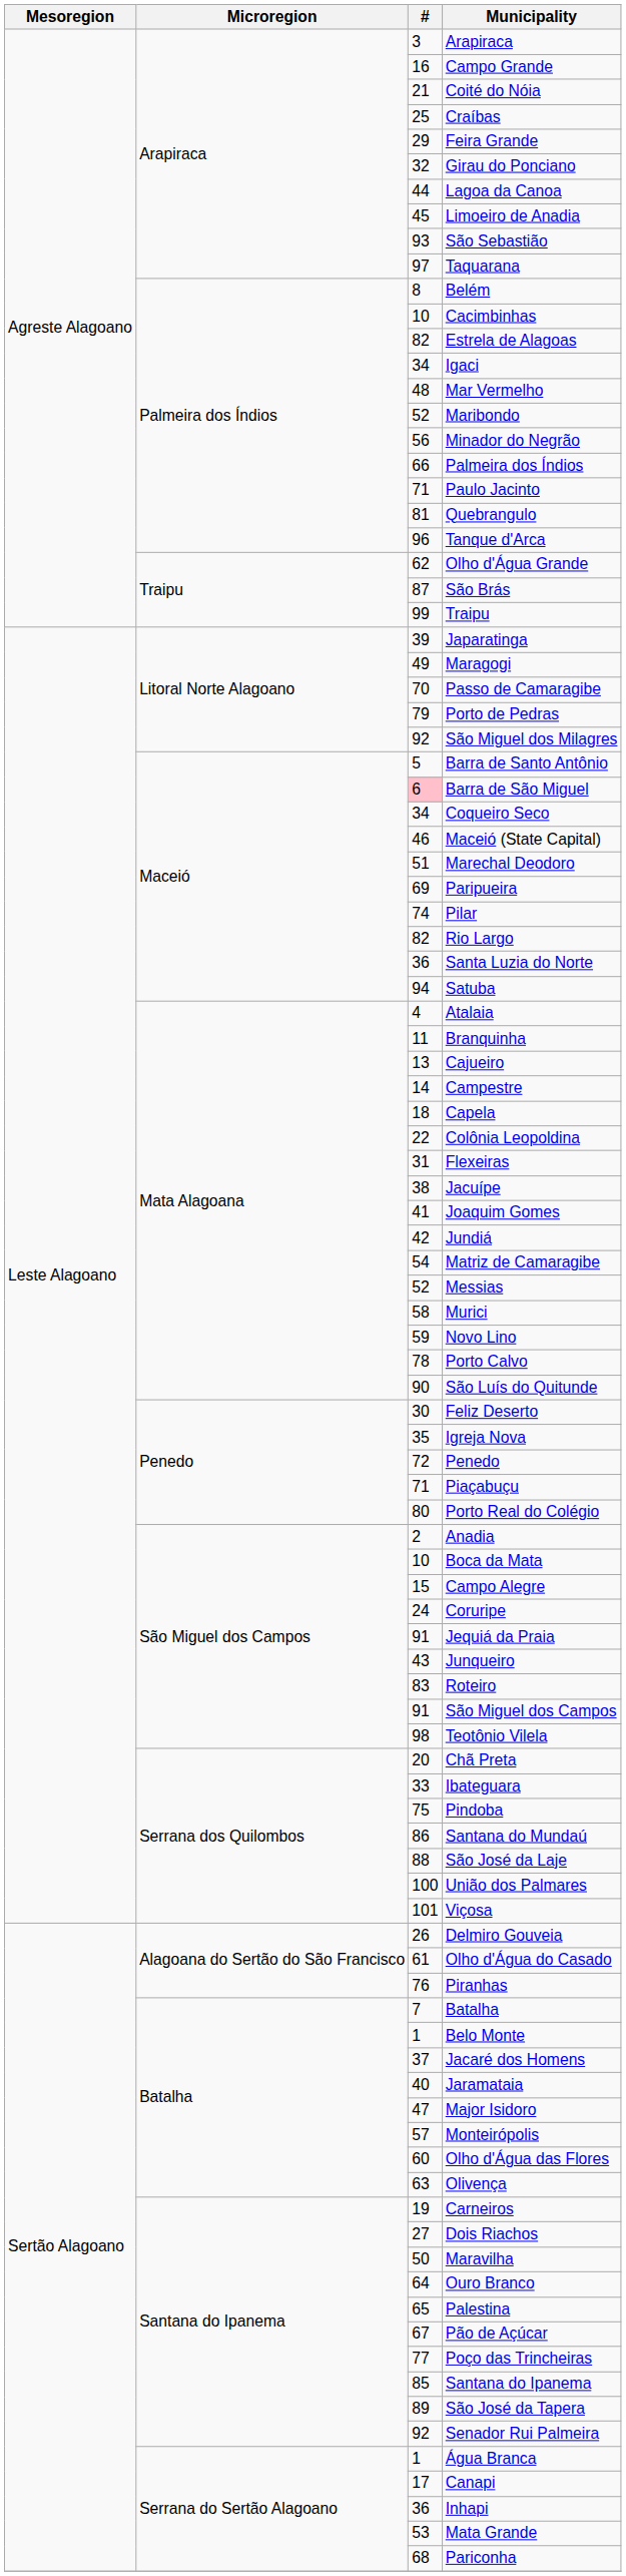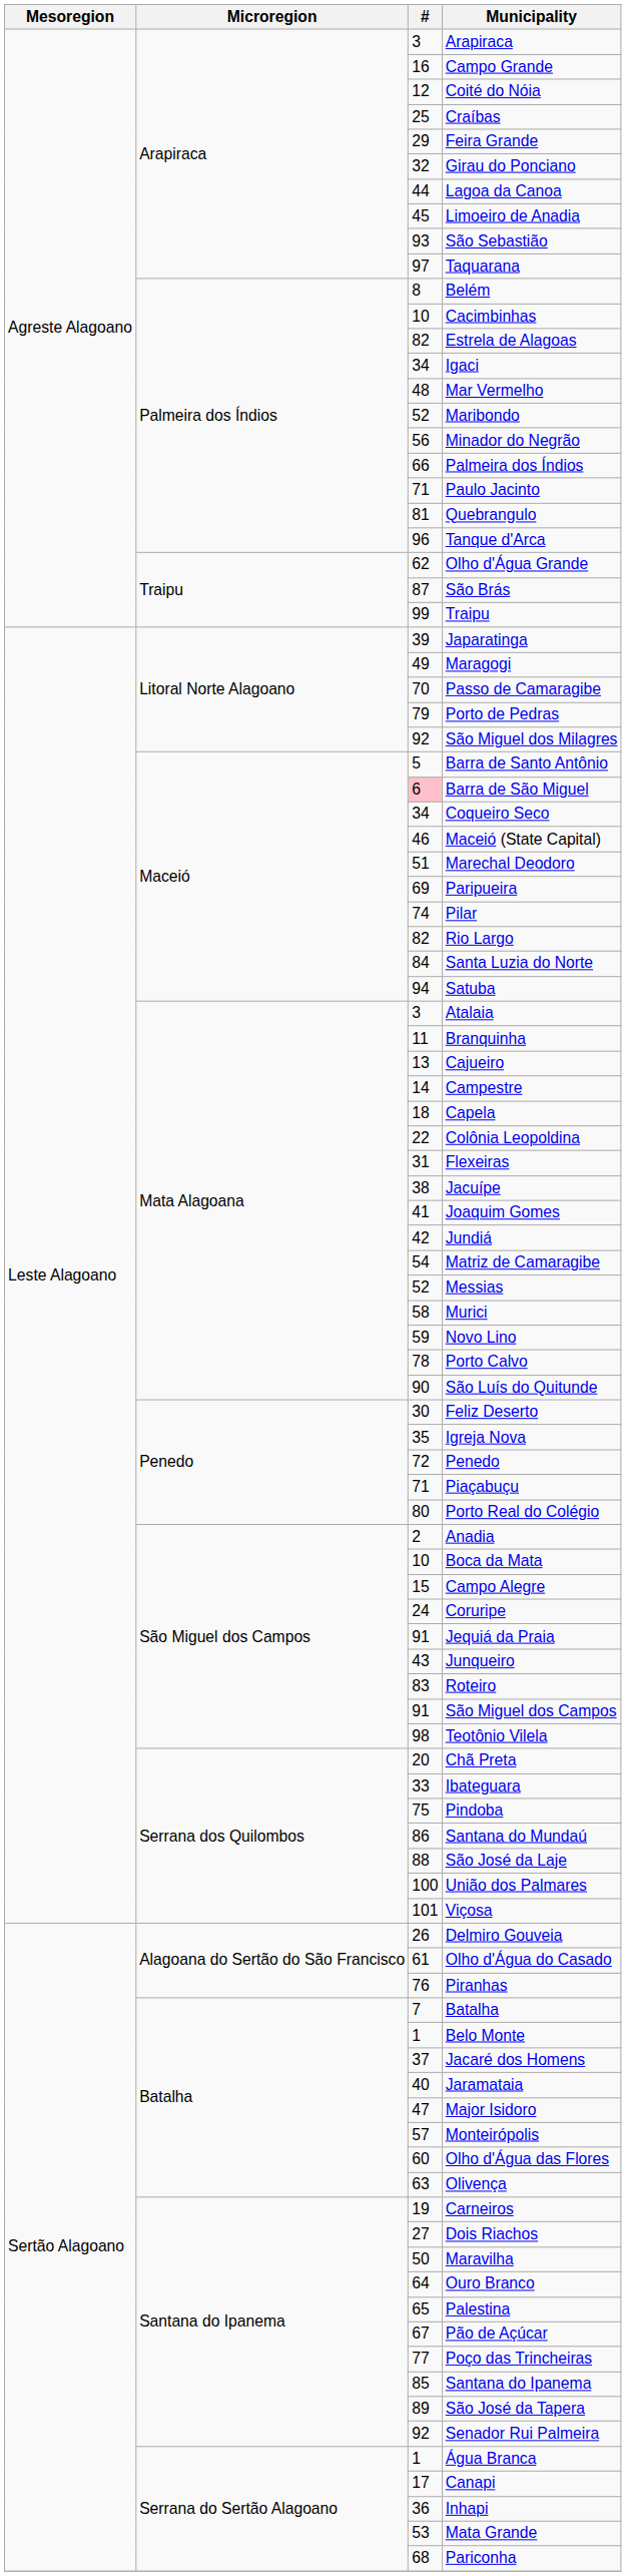Coité do Nóia | #: 21 -> 12
Santa Luzia do Norte | #: 36 -> 84
Atalaia | #: 4 -> 3
